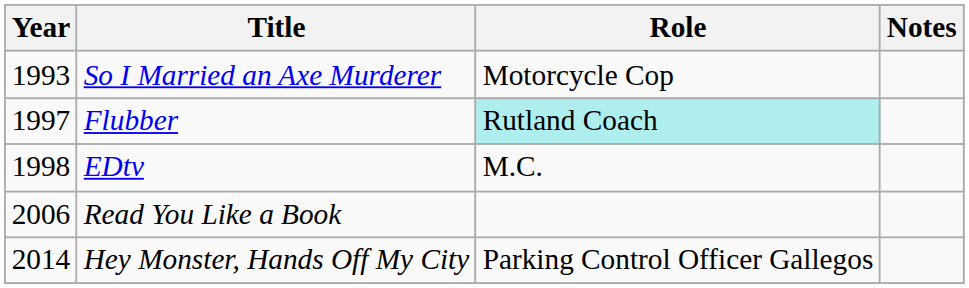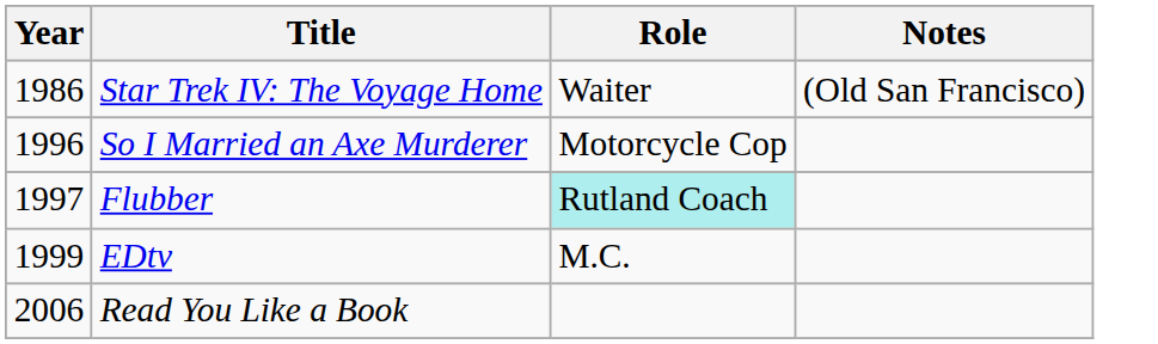+ row: 1986 | Star Trek IV: The Voyage Home | Waiter | (Old San Francisco)
So I Married an Axe Murderer | Year: 1993 -> 1996
EDtv | Year: 1998 -> 1999
- row: 2014 | Hey Monster, Hands Off My City | Parking Control Officer Gallegos
